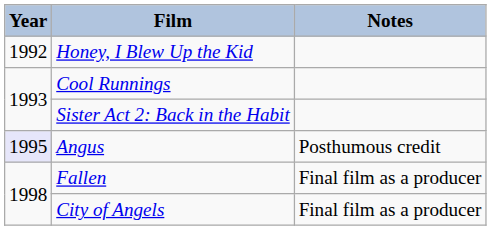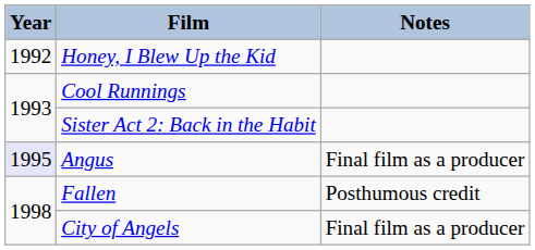Angus | Notes: Posthumous credit -> Final film as a producer
Fallen | Notes: Final film as a producer -> Posthumous credit
